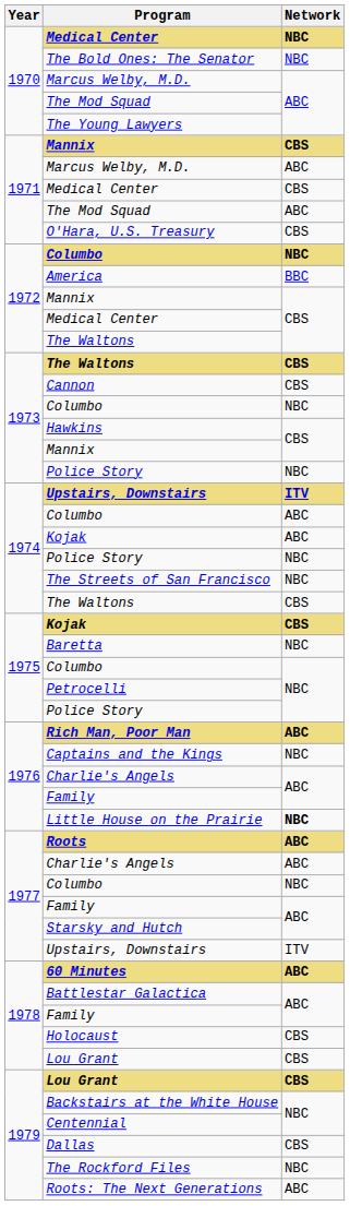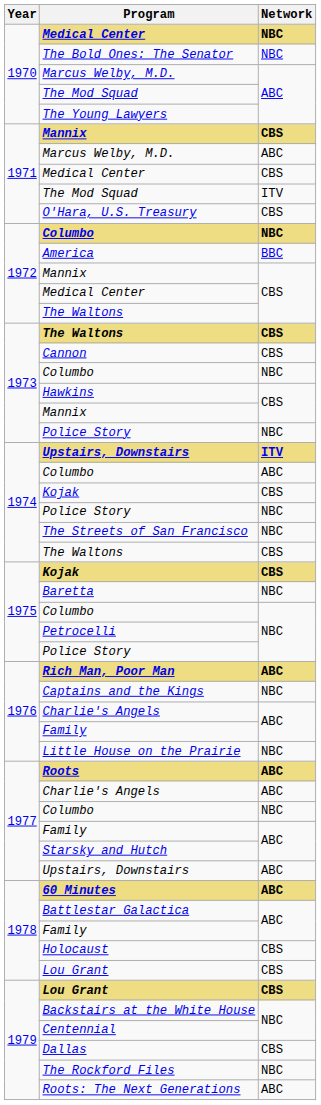1971 / The Mod Squad | Network: ABC -> ITV
1974 / Kojak | Network: ABC -> CBS
Little House on the Prairie | Network: bold -> normal
1977 / Upstairs, Downstairs | Network: ITV -> ABC
